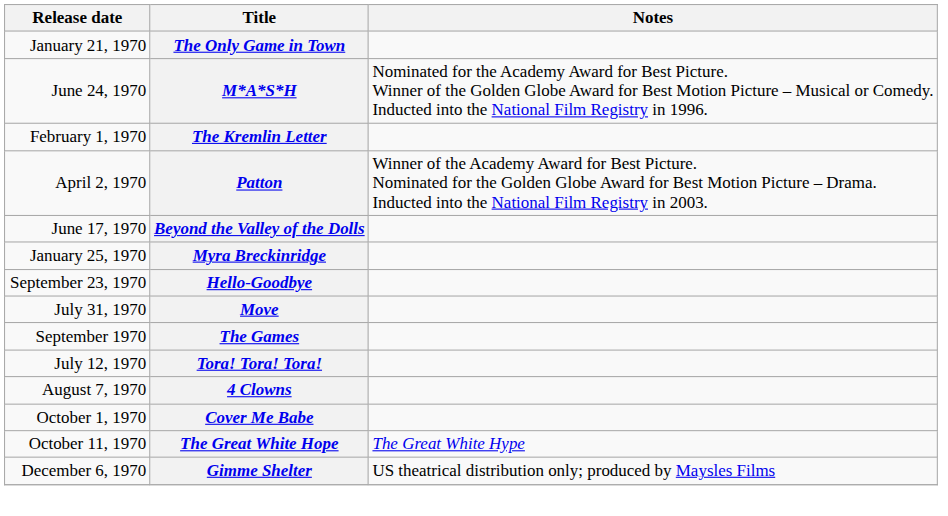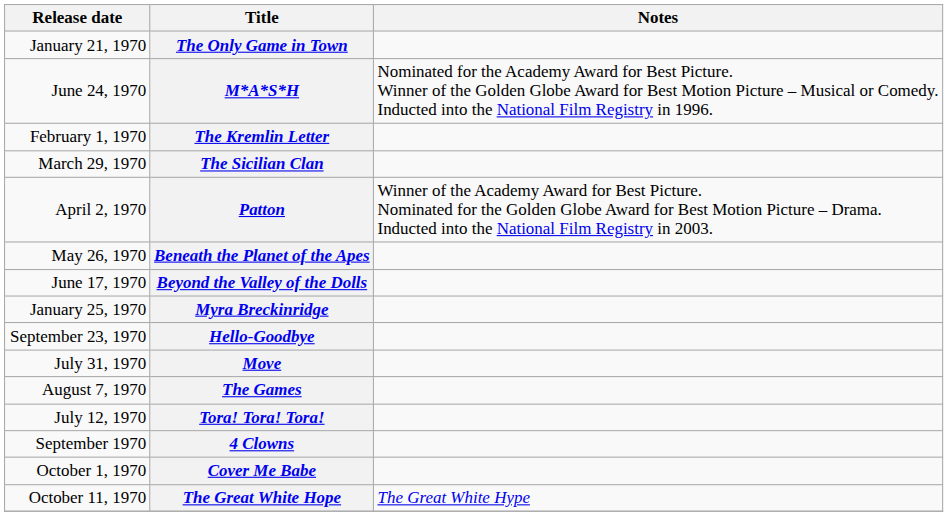+ row: March 29, 1970 | The Sicilian Clan
+ row: May 26, 1970 | Beneath the Planet of the Apes
The Games | Release date: September 1970 -> August 7, 1970
4 Clowns | Release date: August 7, 1970 -> September 1970
- row: December 6, 1970 | Gimme Shelter | US theatrical distribution only; produced by Maysles Films
